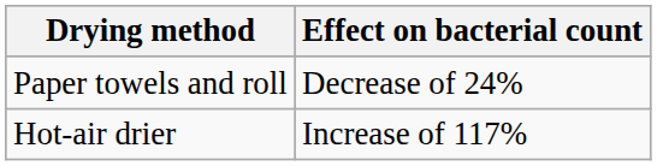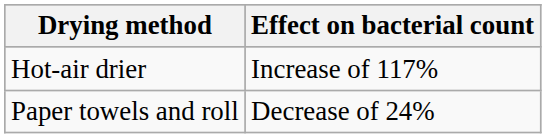rows swapped: Paper towels and roll <-> Hot-air drier
